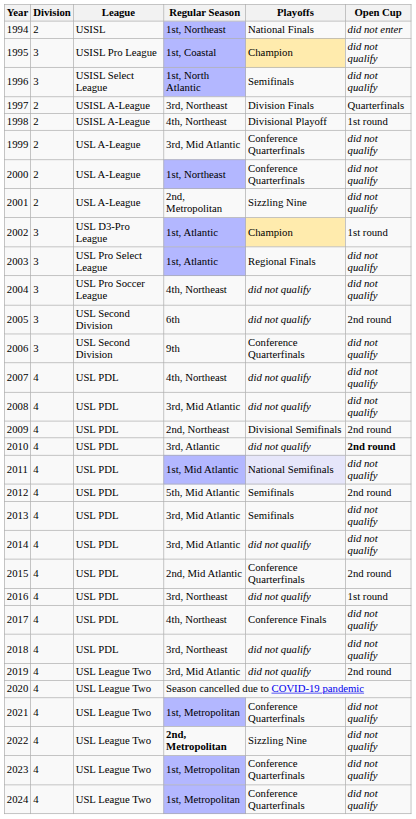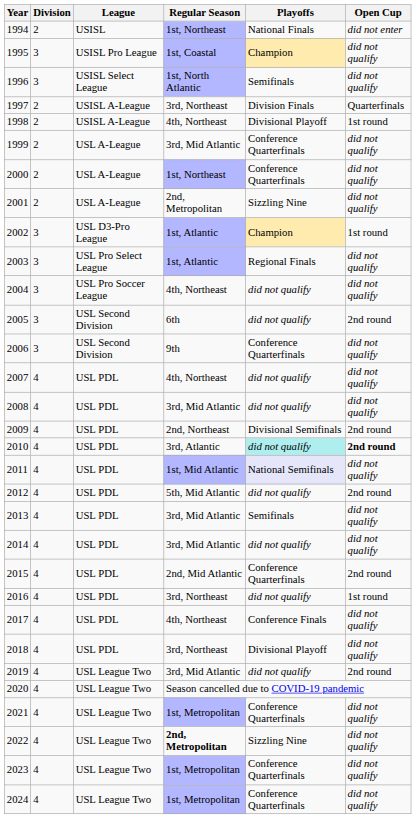2010 | Playoffs: no background -> paleturquoise background
2012 | Playoffs: Semifinals -> did not qualify
2018 | Playoffs: did not qualify -> Divisional Playoff
